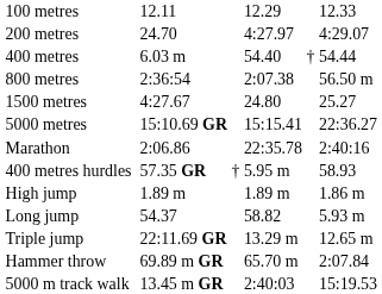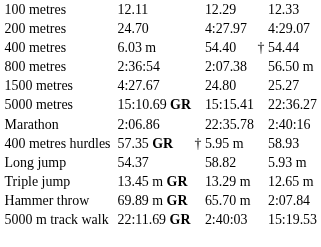- row: High jump | 1.89 m | 1.89 m | 1.86 m
Triple jump | column 3: 22:11.69 GR -> 13.45 m GR
5000 m track walk | column 3: 13.45 m GR -> 22:11.69 GR
